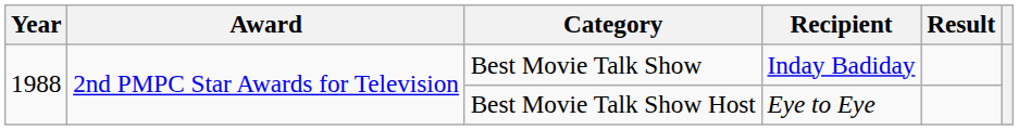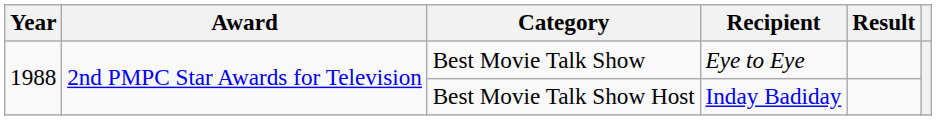Best Movie Talk Show | Recipient: Inday Badiday -> Eye to Eye
Best Movie Talk Show Host | Recipient: Eye to Eye -> Inday Badiday
